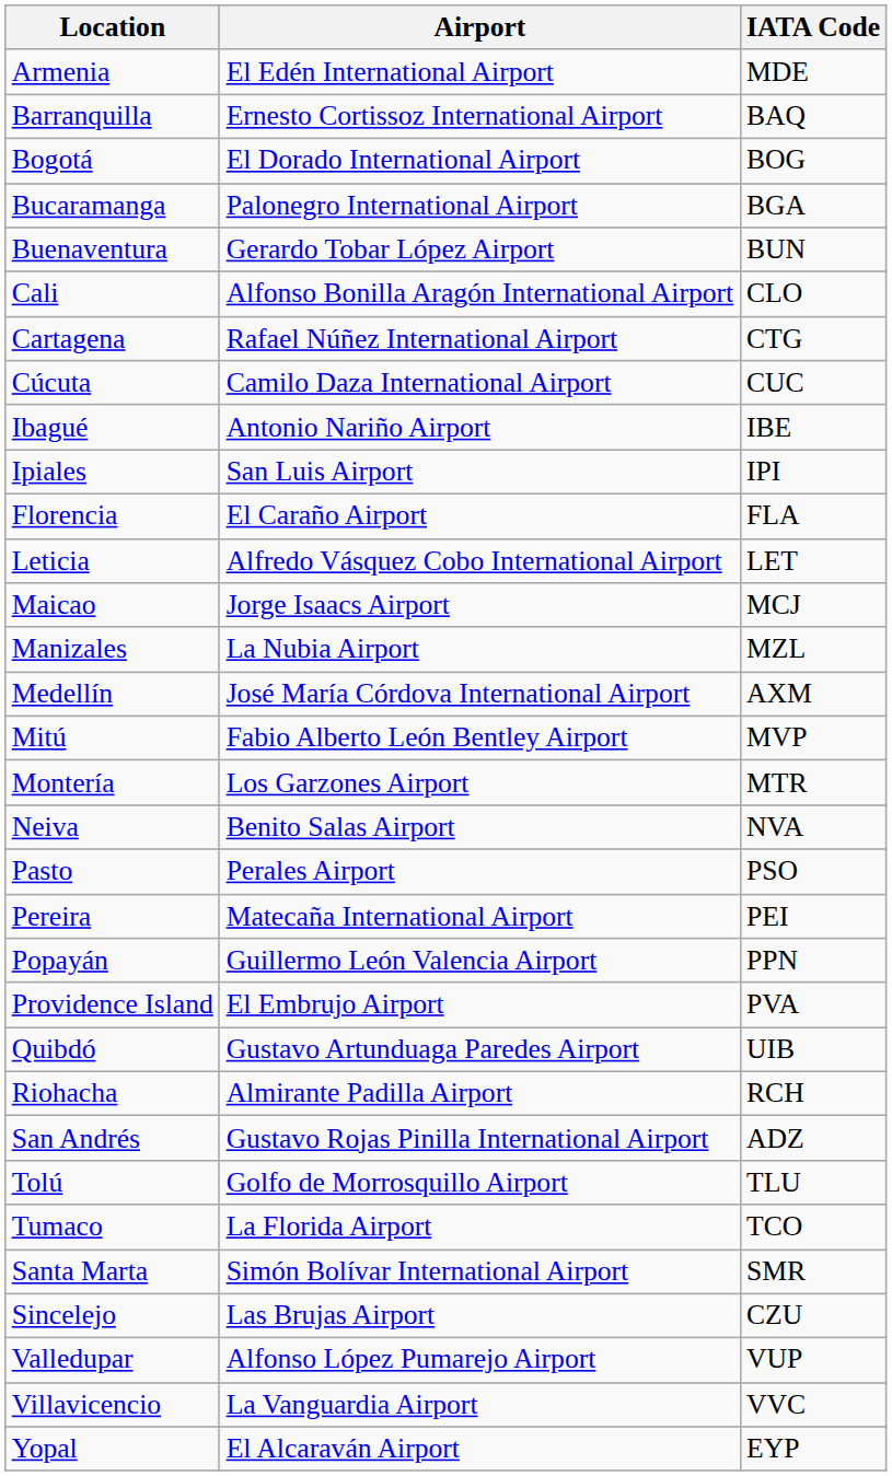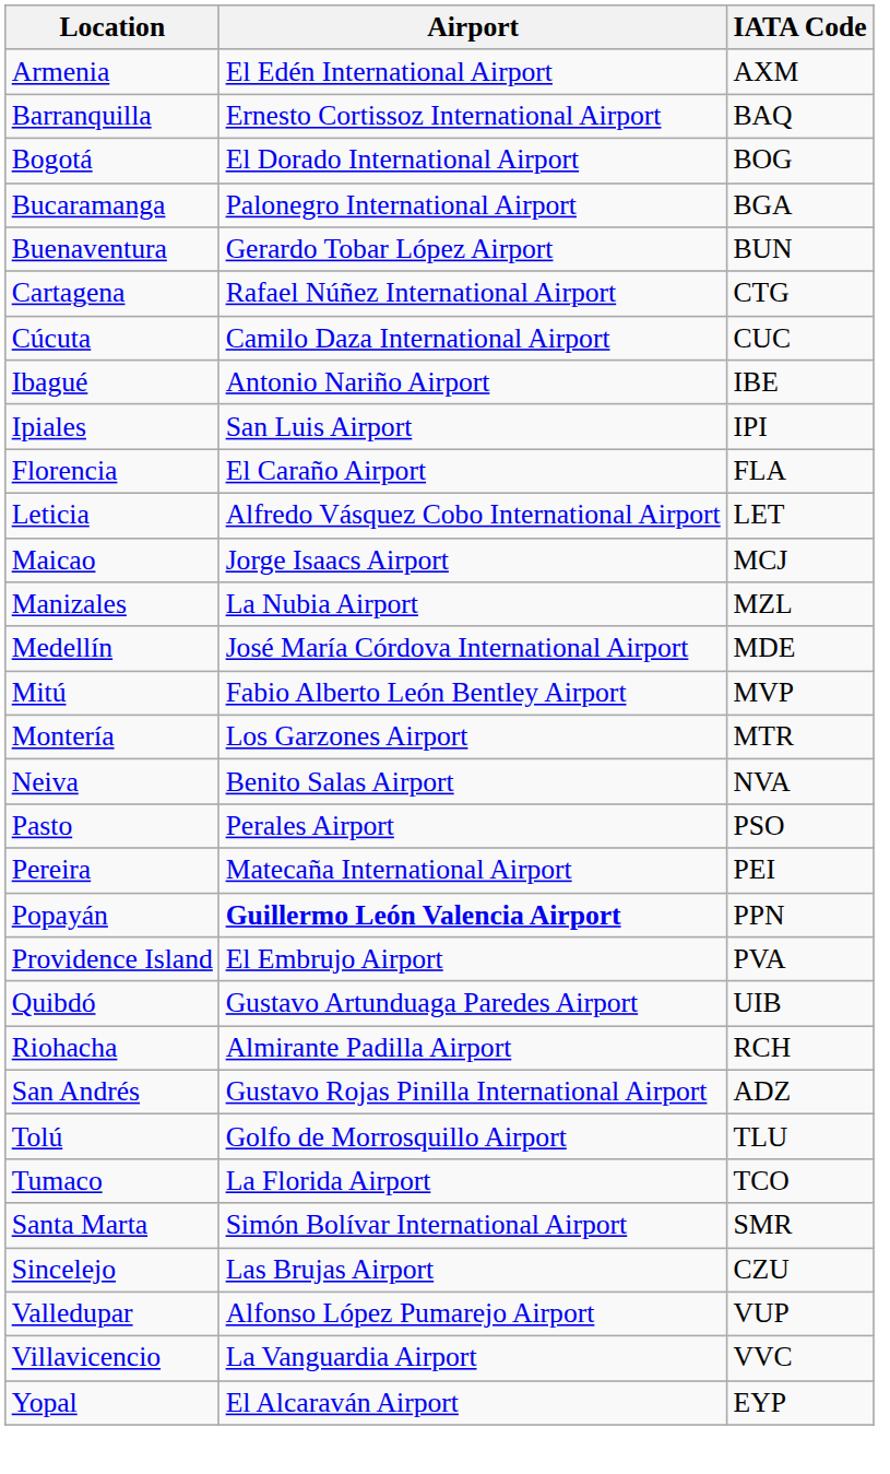Armenia | IATA Code: MDE -> AXM
- row: Cali | Alfonso Bonilla Aragón International Airport | CLO
Medellín | IATA Code: AXM -> MDE
Popayán | Airport: normal -> bold
